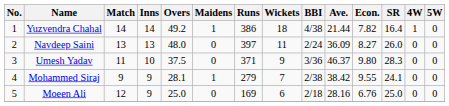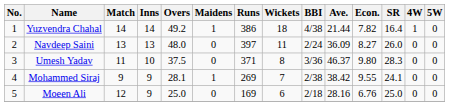Umesh Yadav | Wickets: 9 -> 8
Mohammed Siraj | Runs: 279 -> 269
